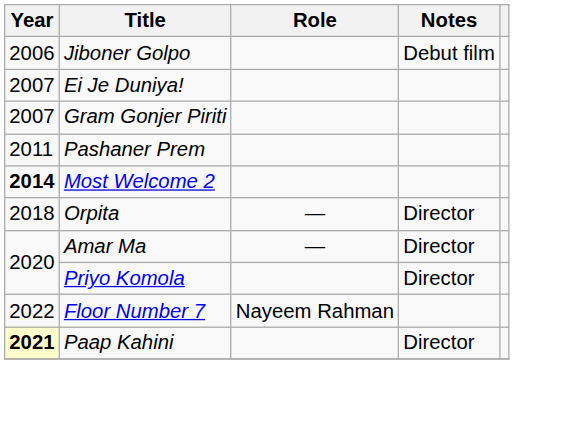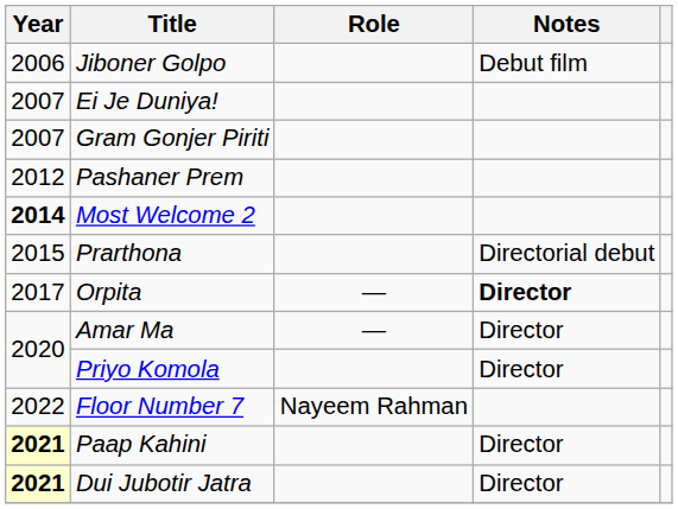Pashaner Prem | Year: 2011 -> 2012
+ row: 2015 | Prarthona | Directorial debut
Orpita | Year: 2018 -> 2017
Orpita | Notes: normal -> bold
+ row: 2021 | Dui Jubotir Jatra | Director
